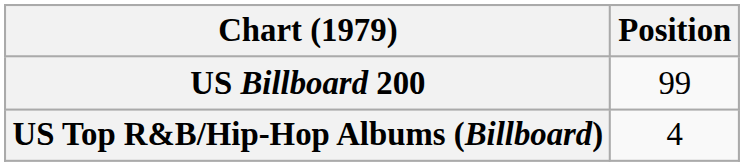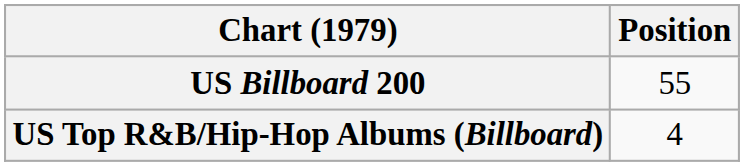US Billboard 200 | Position: 99 -> 55
